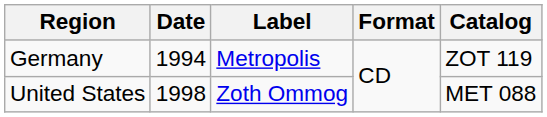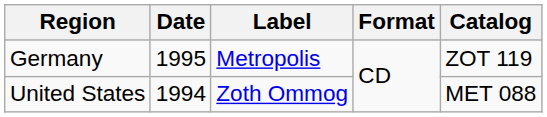Germany | Date: 1994 -> 1995
United States | Date: 1998 -> 1994
